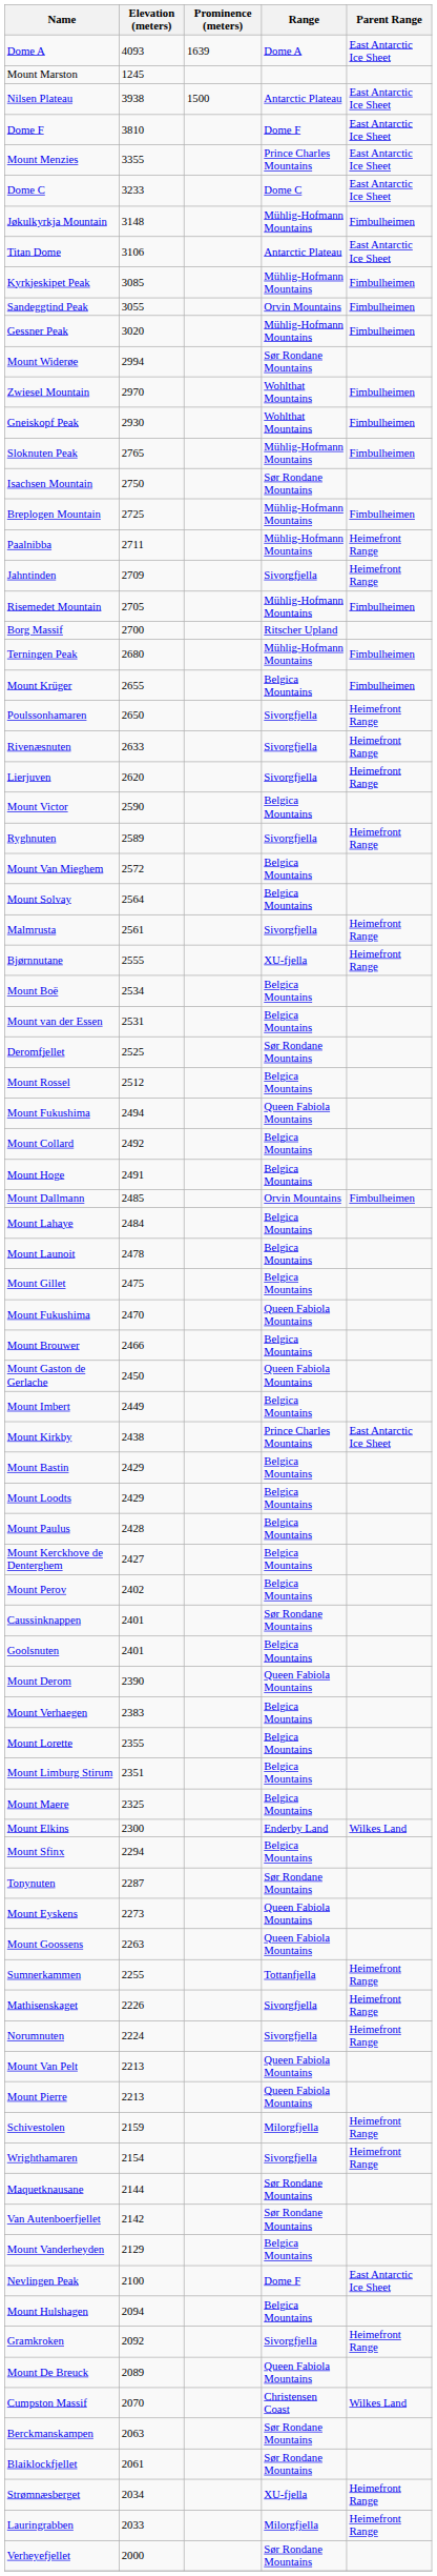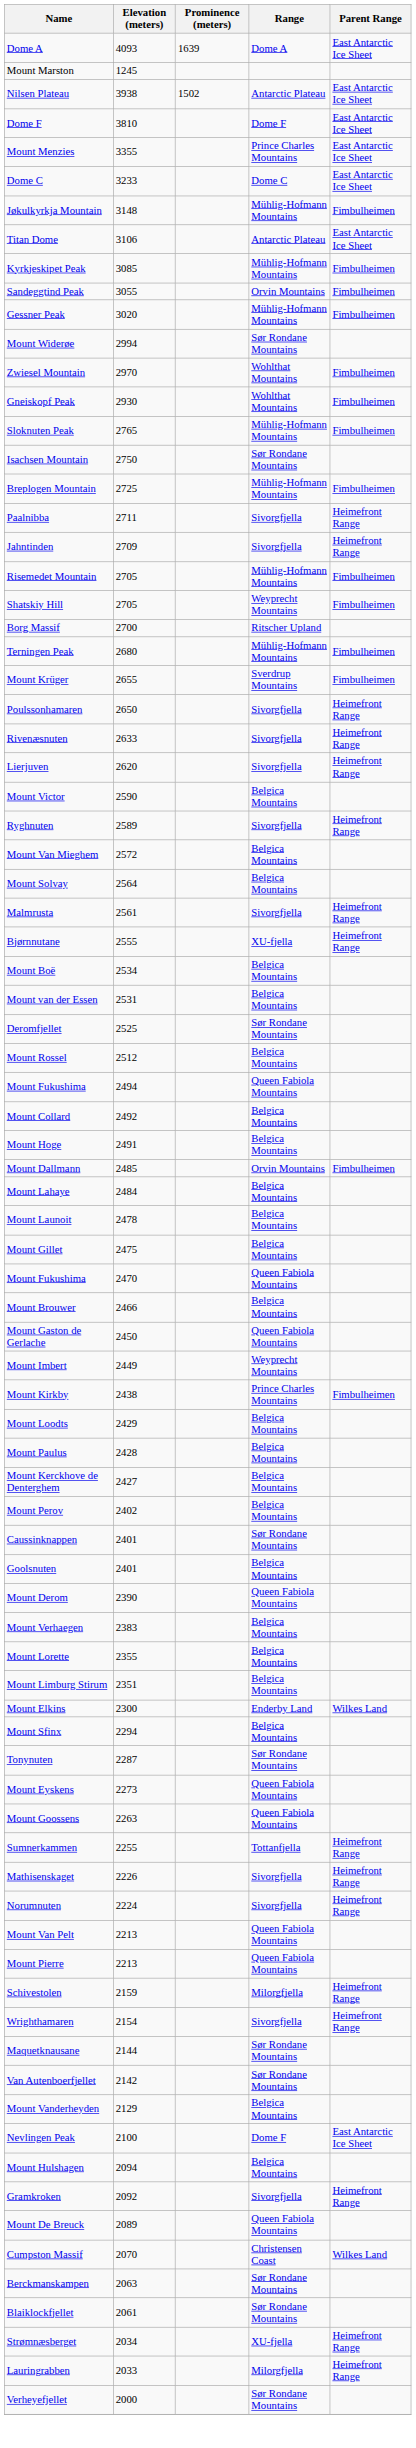Nilsen Plateau | Prominence (meters): 1500 -> 1502
Paalnibba | Range: Mühlig-Hofmann Mountains -> Sivorgfjella
+ row: Shatskiy Hill | 2705 | Weyprecht Mountains | Fimbulheimen
Mount Krüger | Range: Belgica Mountains -> Sverdrup Mountains
Mount Imbert | Range: Belgica Mountains -> Weyprecht Mountains
Mount Kirkby | Parent Range: East Antarctic Ice Sheet -> Fimbulheimen
- row: Mount Bastin | 2429 | Belgica Mountains
- row: Mount Maere | 2325 | Belgica Mountains
